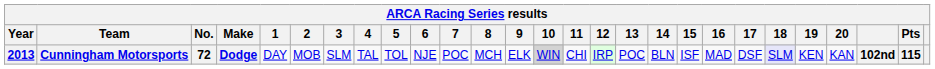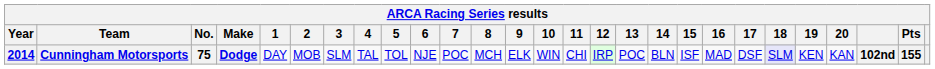Cunningham Motorsports | Year: 2013 -> 2014
Cunningham Motorsports | No.: 72 -> 75
Cunningham Motorsports | 10: lightgrey background -> no background
Cunningham Motorsports | Pts: 115 -> 155
